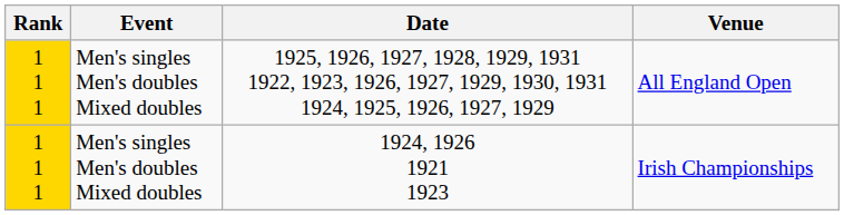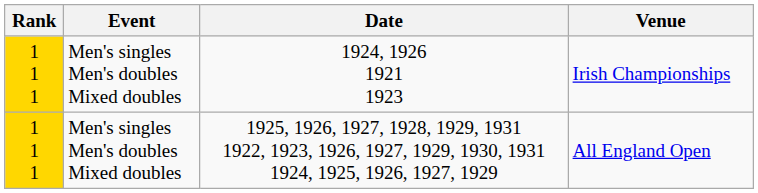rows swapped: All England Open <-> Irish Championships
